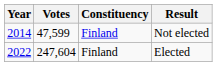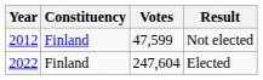columns swapped: Constituency <-> Votes
Not elected | Year: 2014 -> 2012
